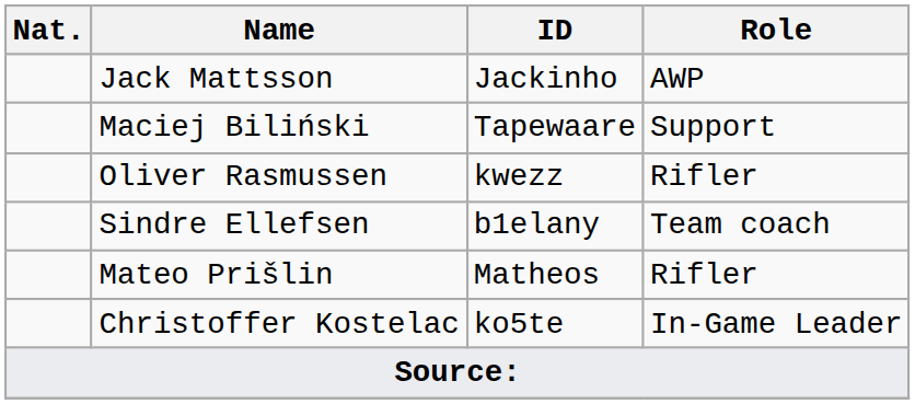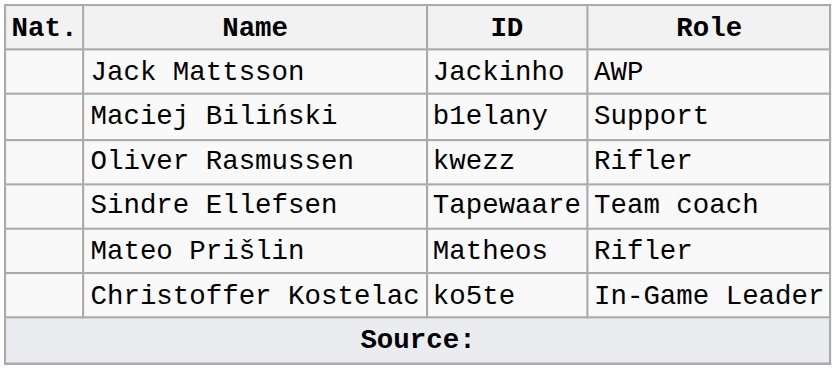Maciej Biliński | ID: Tapewaare -> b1elany
Sindre Ellefsen | ID: b1elany -> Tapewaare
